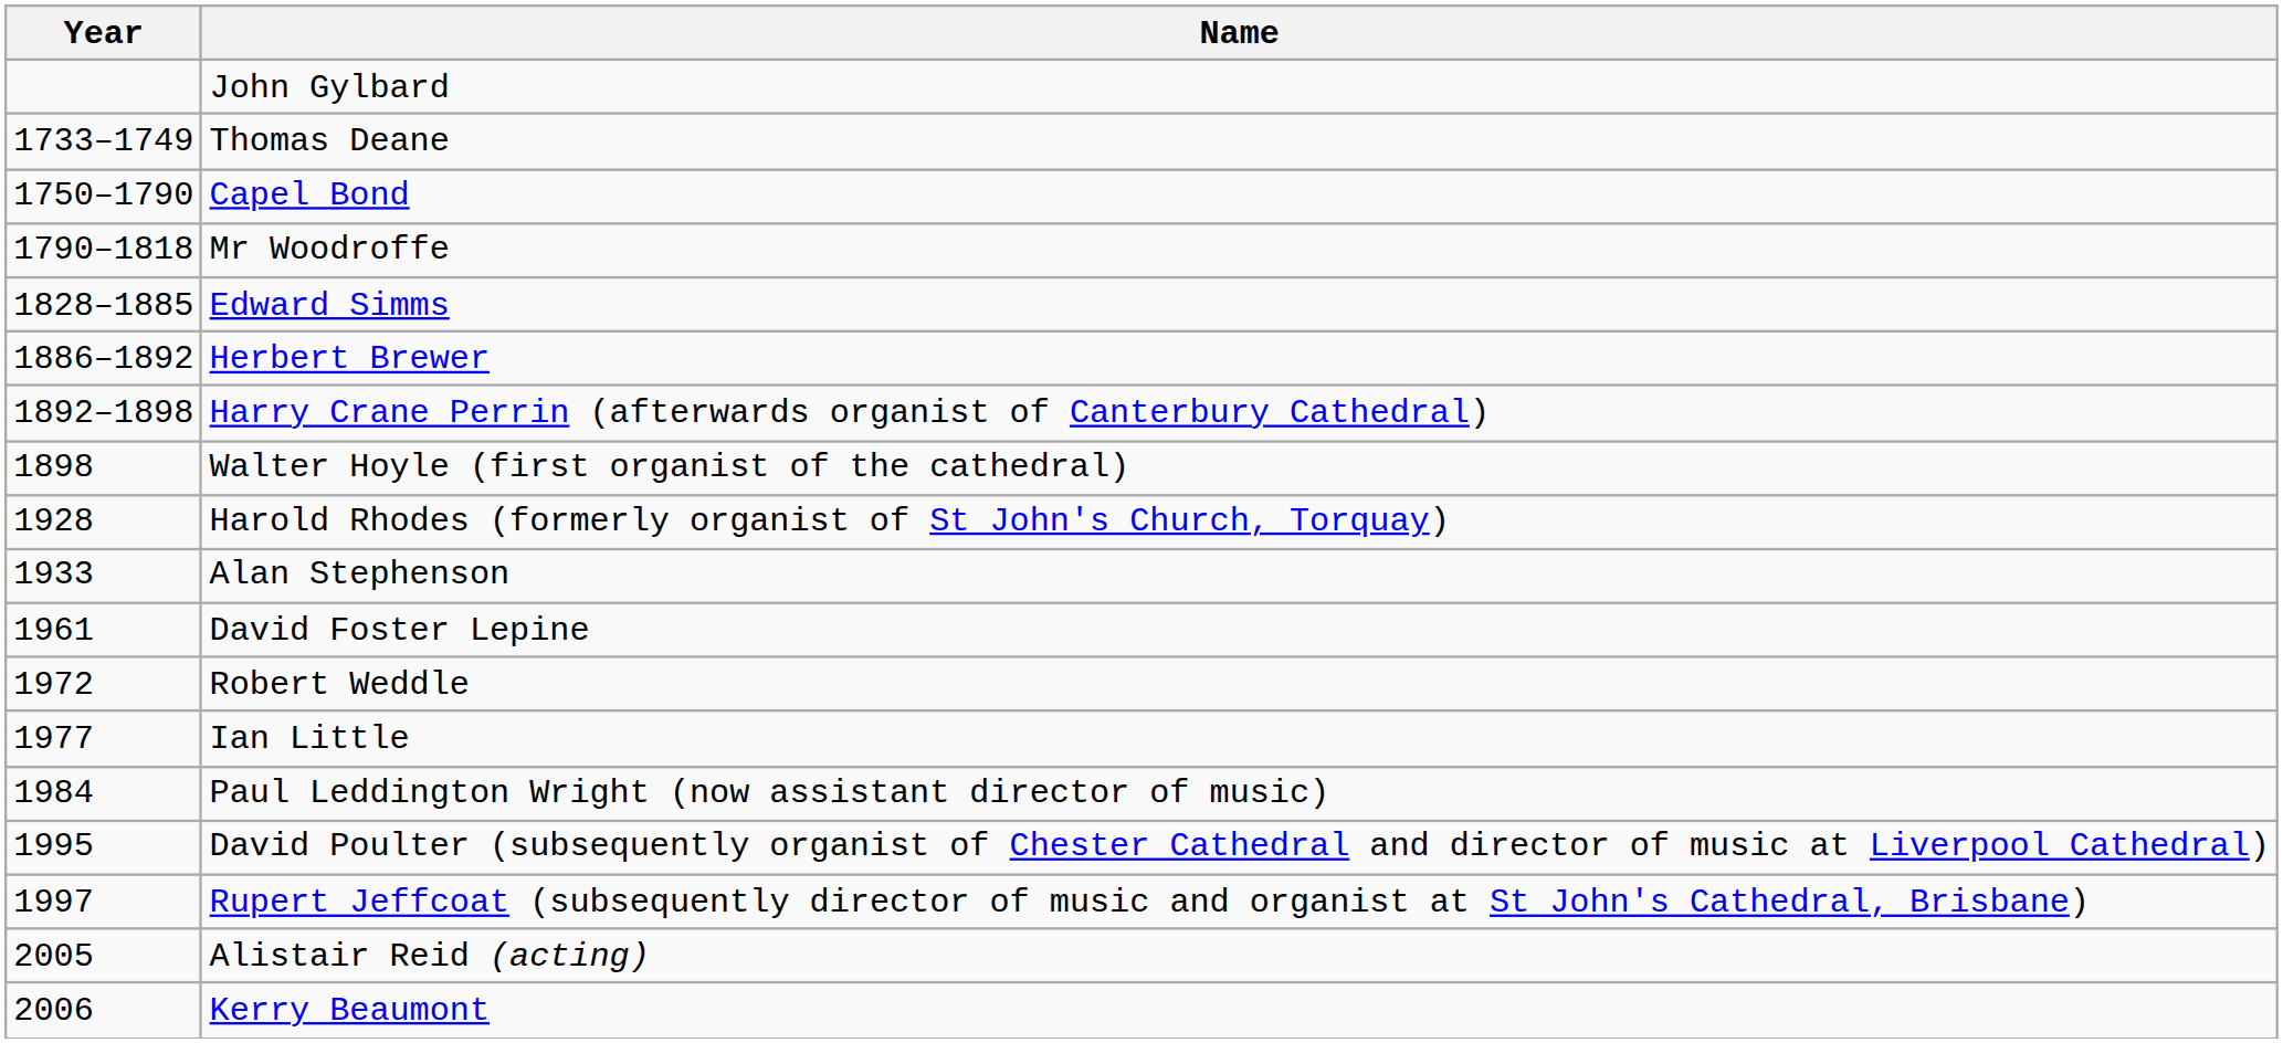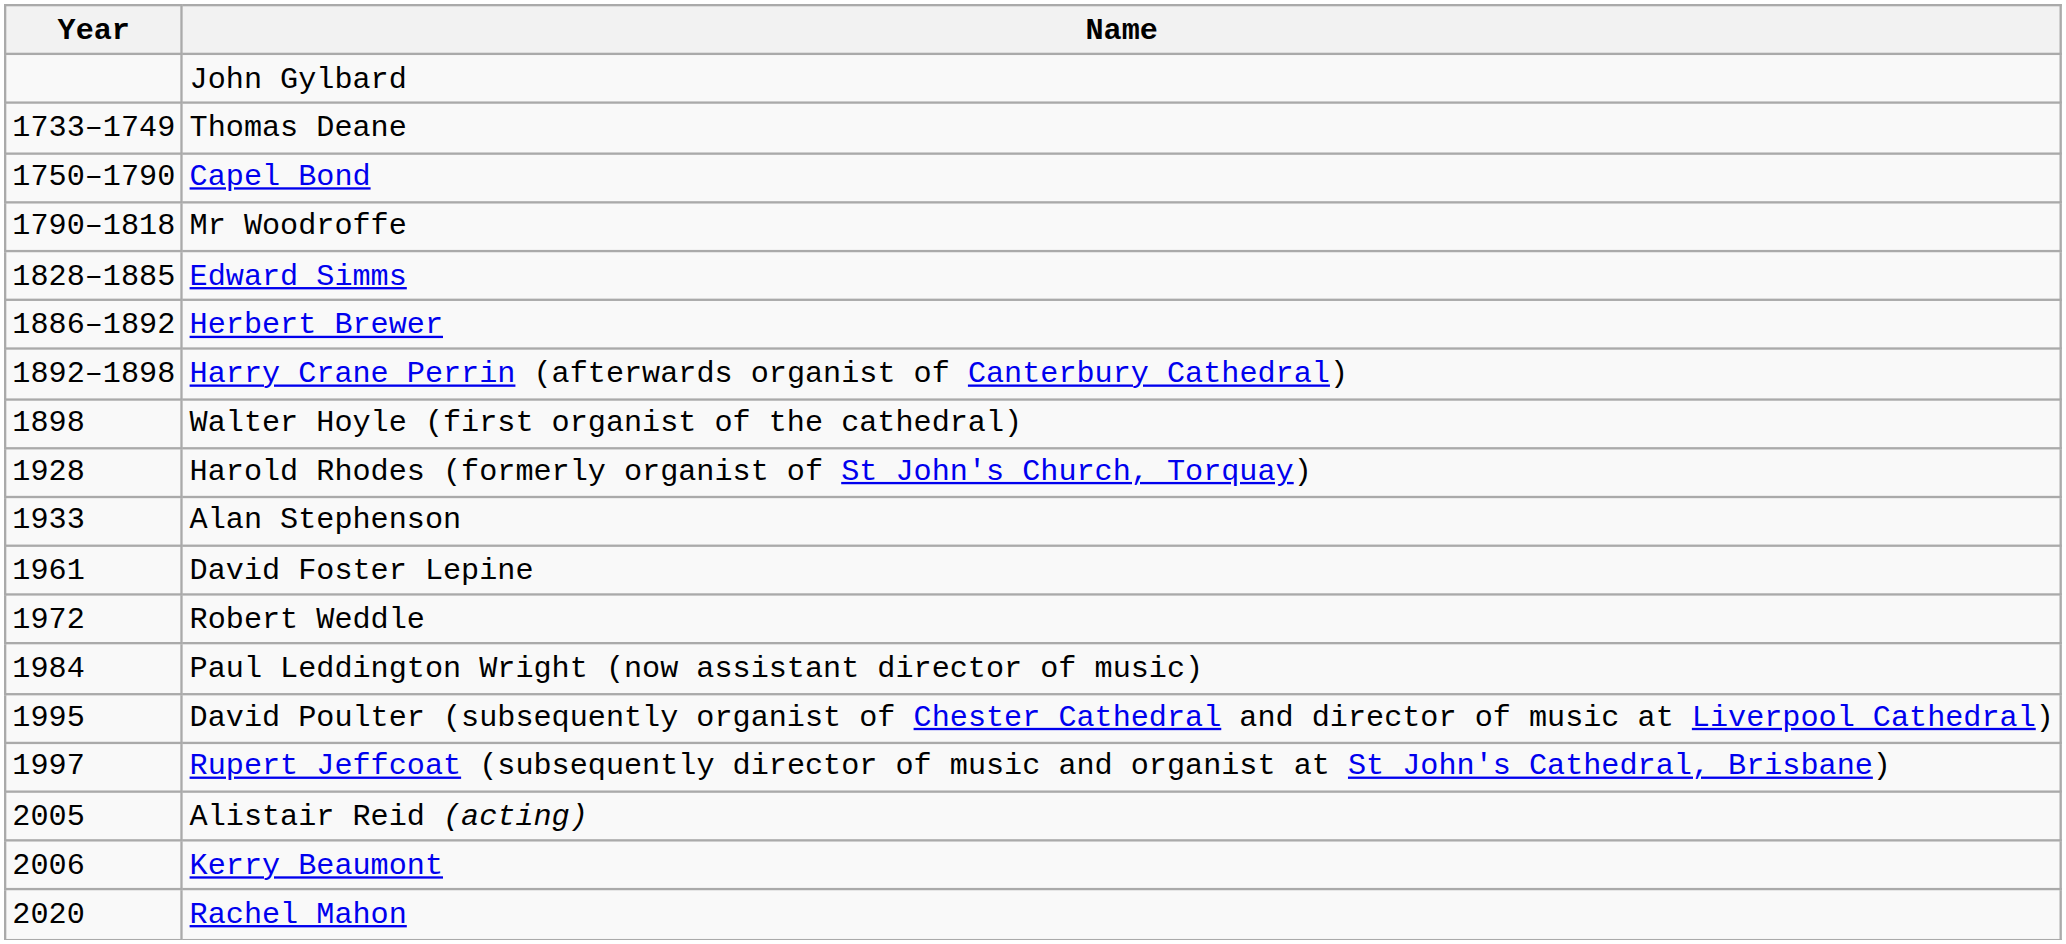- row: 1977 | Ian Little
+ row: 2020 | Rachel Mahon
